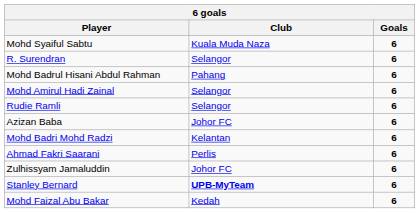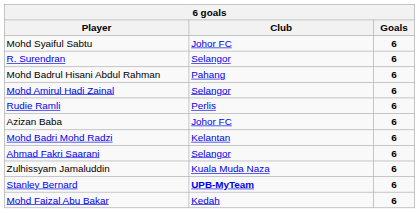Mohd Syaiful Sabtu | Club: Kuala Muda Naza -> Johor FC
Rudie Ramli | Club: Selangor -> Perlis
Ahmad Fakri Saarani | Club: Perlis -> Selangor
Zulhissyam Jamaluddin | Club: Johor FC -> Kuala Muda Naza
